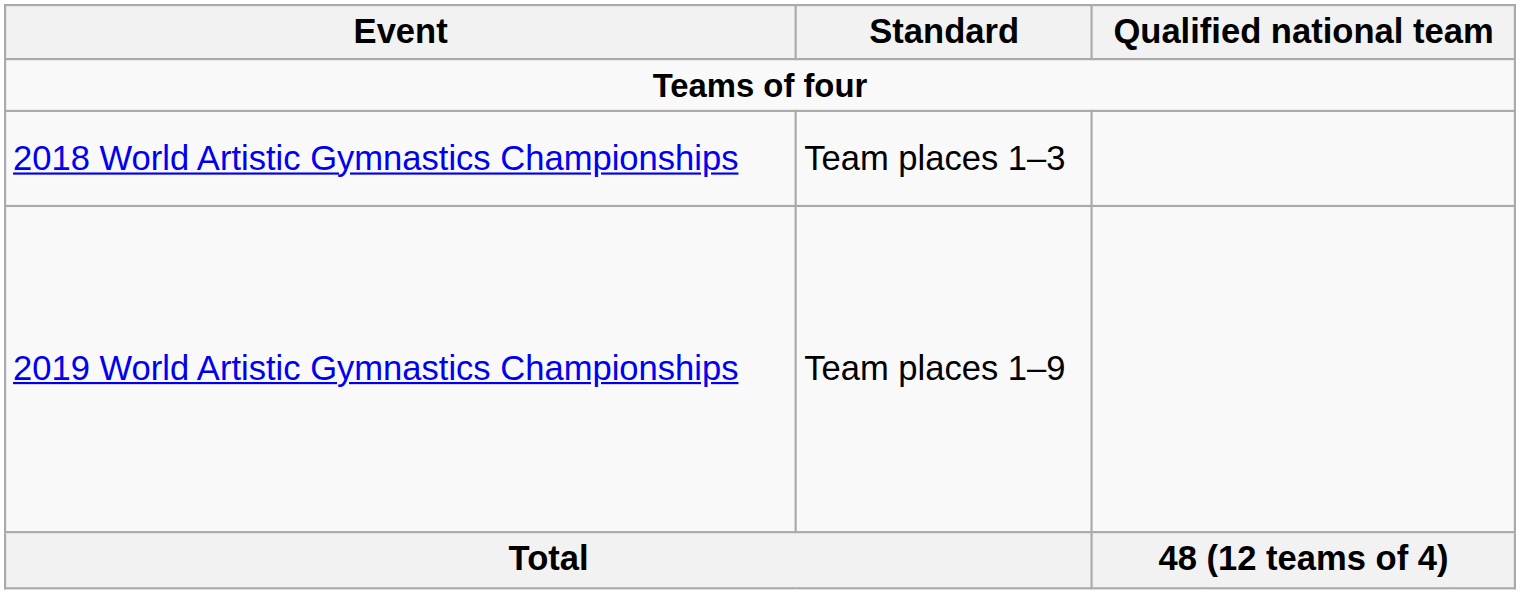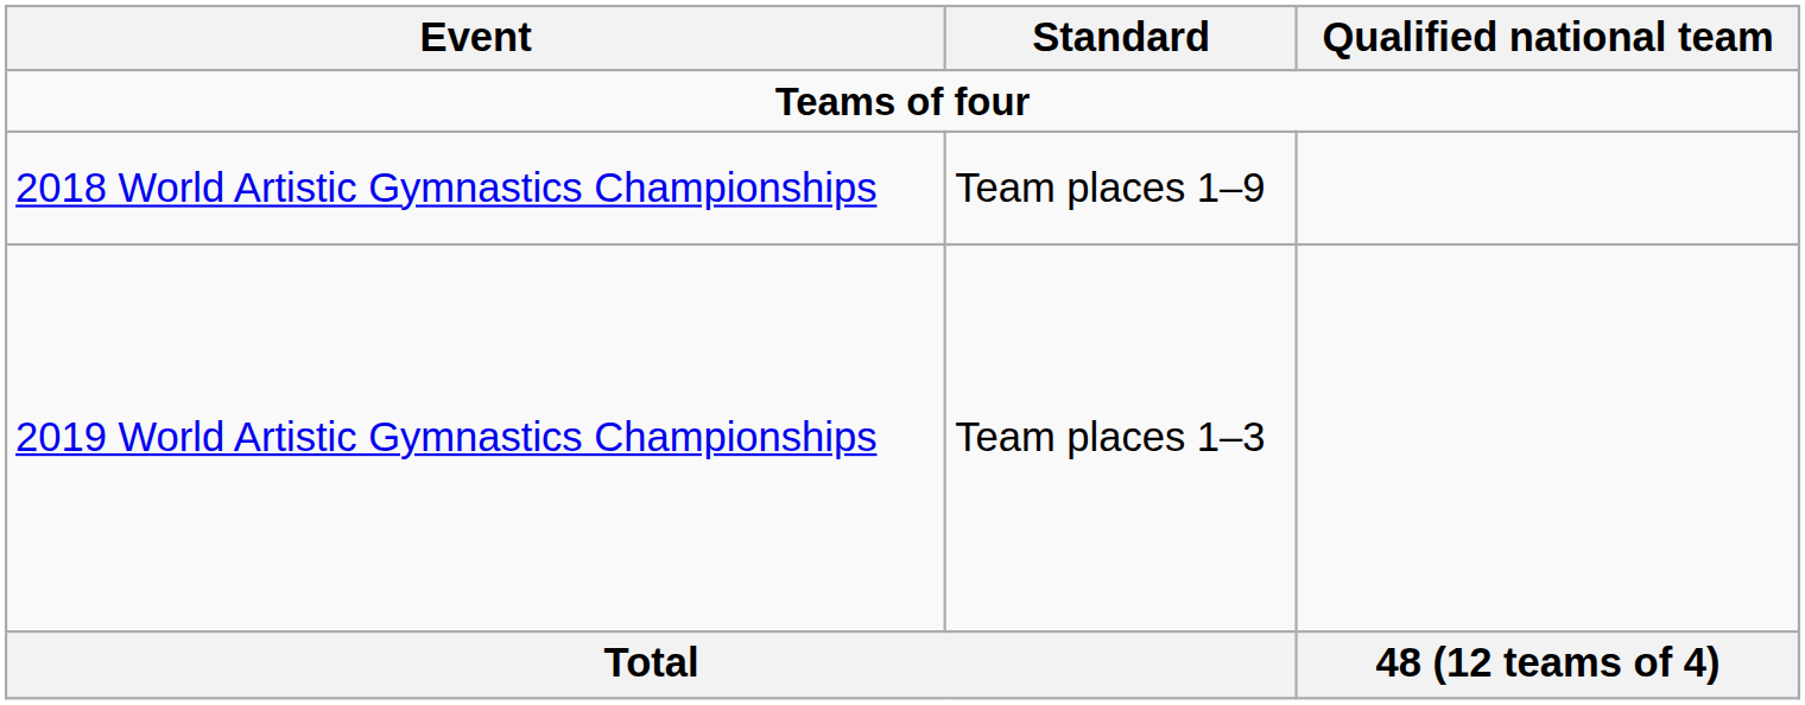2018 World Artistic Gymnastics Championships | Standard: Team places 1–3 -> Team places 1–9
2019 World Artistic Gymnastics Championships | Standard: Team places 1–9 -> Team places 1–3
